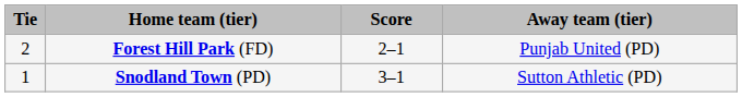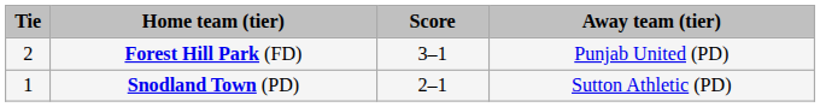Forest Hill Park (FD) | Score: 2–1 -> 3–1
Snodland Town (PD) | Score: 3–1 -> 2–1
